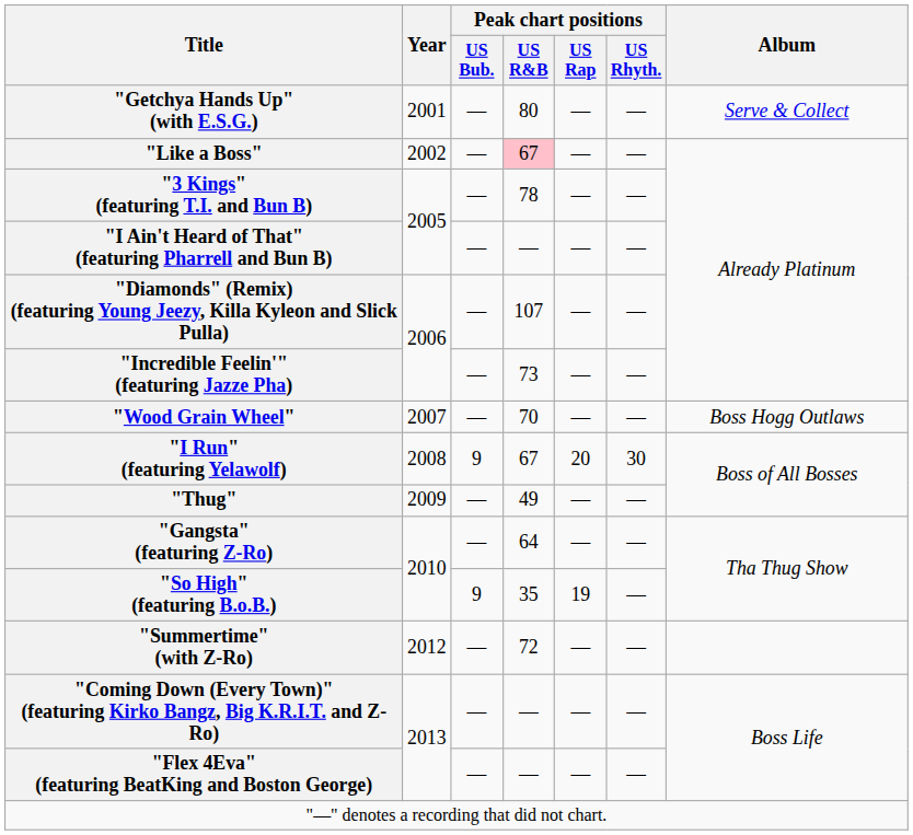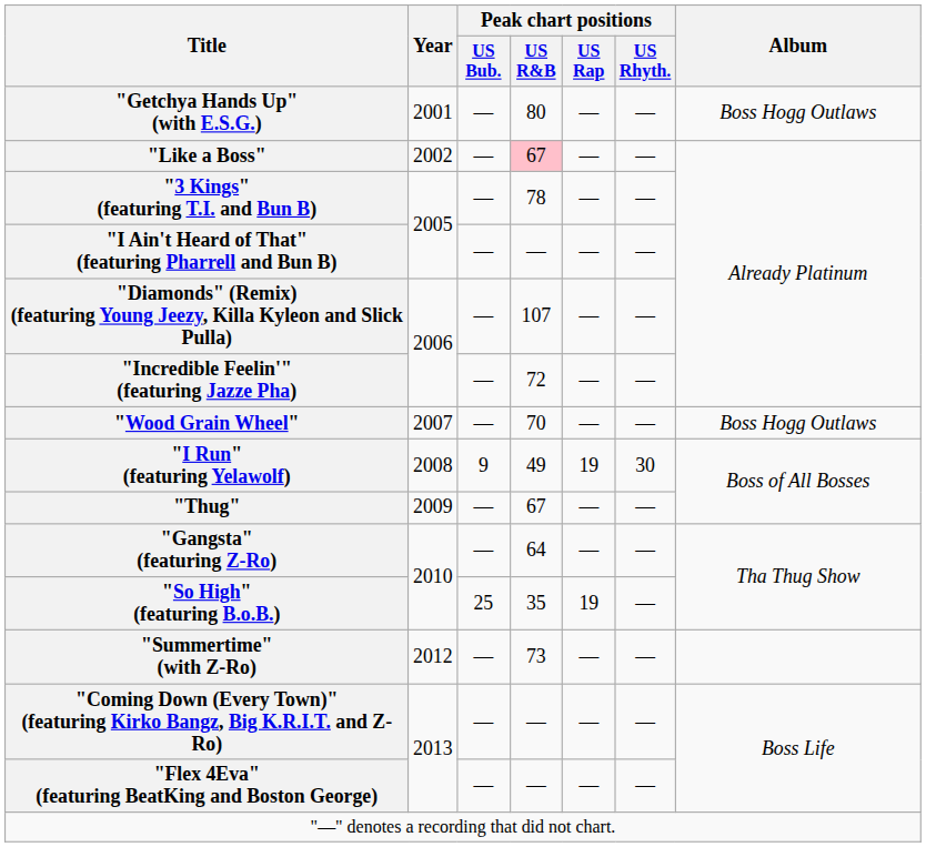"Getchya Hands Up" (with E.S.G.) | Album: Serve & Collect -> Boss Hogg Outlaws
"Incredible Feelin'" (featuring Jazze Pha) | Peak chart positions / US R&B: 73 -> 72
"I Run" (featuring Yelawolf) | Peak chart positions / US R&B: 67 -> 49
"I Run" (featuring Yelawolf) | Peak chart positions / US Rap: 20 -> 19
"Thug" | Peak chart positions / US R&B: 49 -> 67
"So High" (featuring B.o.B.) | Peak chart positions / US Bub.: 9 -> 25
"Summertime" (with Z-Ro) | Peak chart positions / US R&B: 72 -> 73
